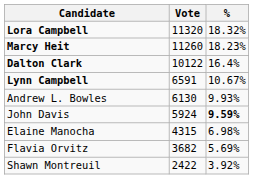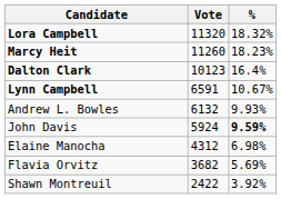Dalton Clark | Vote: 10122 -> 10123
Andrew L. Bowles | Vote: 6130 -> 6132
Elaine Manocha | Vote: 4315 -> 4312
